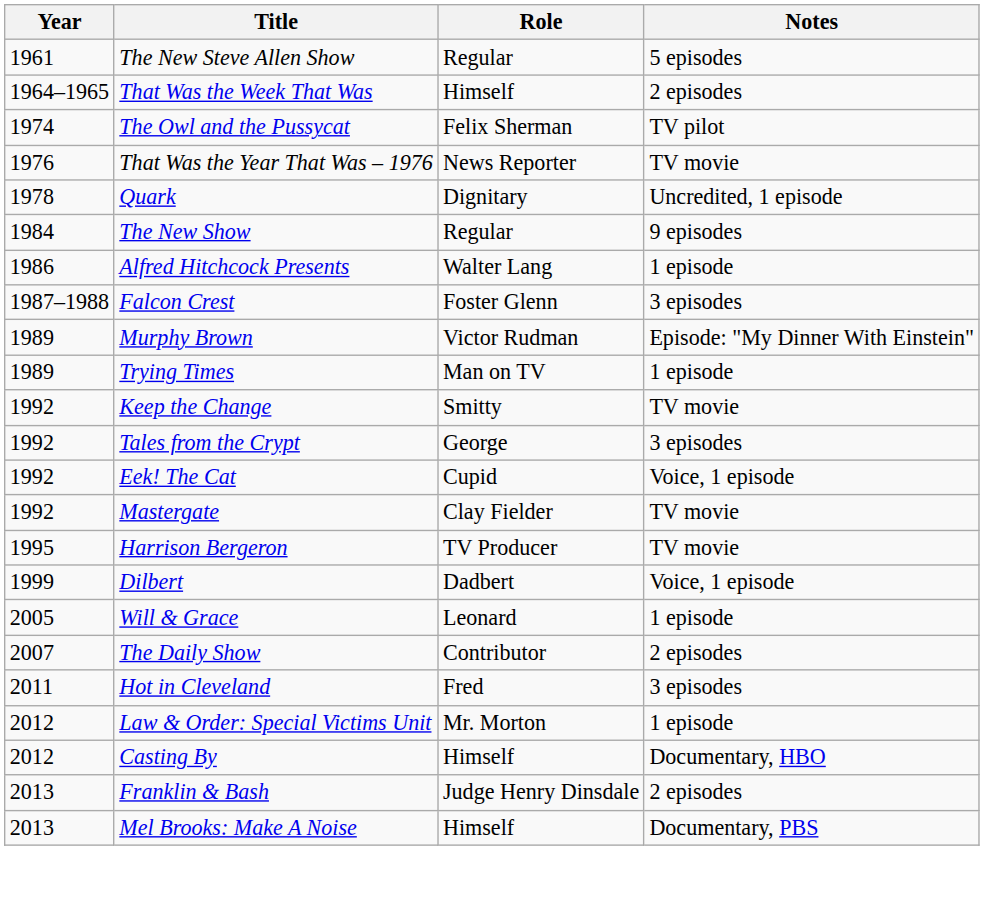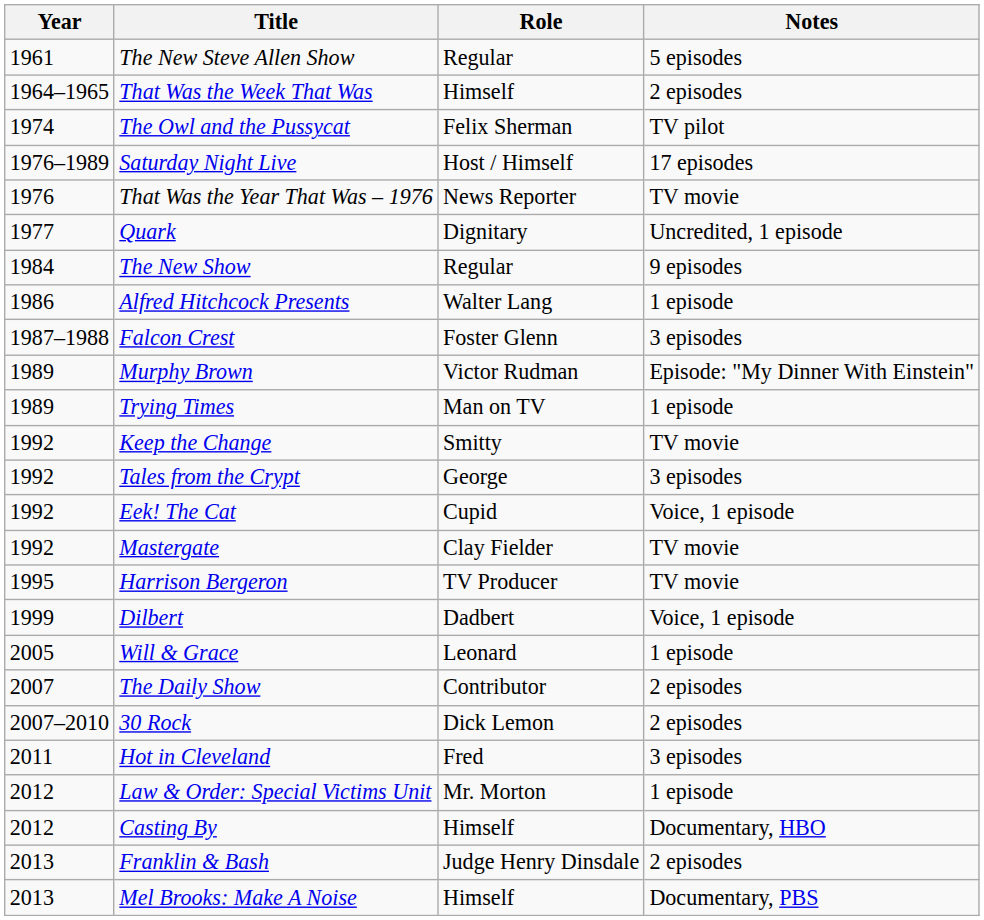+ row: 1976–1989 | Saturday Night Live | Host / Himself | 17 episodes
Quark | Year: 1978 -> 1977
+ row: 2007–2010 | 30 Rock | Dick Lemon | 2 episodes
